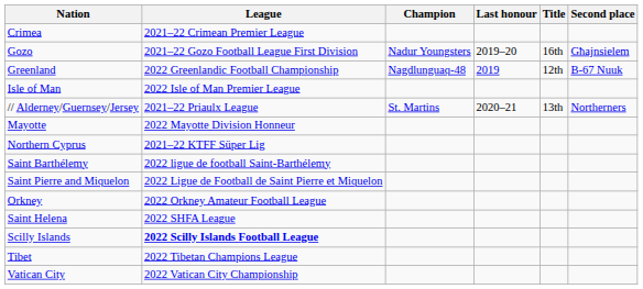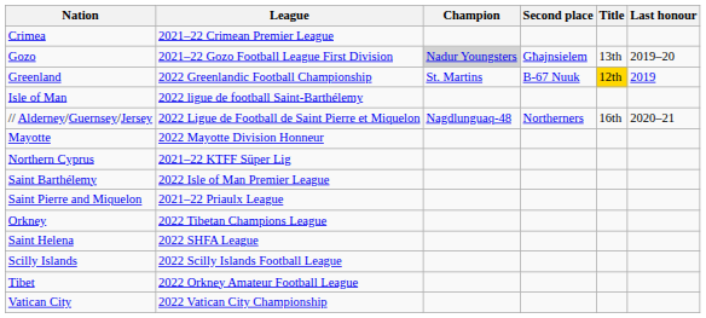columns swapped: Second place <-> Last honour
Gozo | Champion: no background -> lightgrey background
Gozo | Title: 16th -> 13th
Greenland | Champion: Nagdlunguaq-48 -> St. Martins
Greenland | Title: no background -> gold background
Isle of Man | League: 2022 Isle of Man Premier League -> 2022 ligue de football Saint-Barthélemy
// Alderney/Guernsey/Jersey | League: 2021–22 Priaulx League -> 2022 Ligue de Football de Saint Pierre et Miquelon
// Alderney/Guernsey/Jersey | Champion: St. Martins -> Nagdlunguaq-48
// Alderney/Guernsey/Jersey | Title: 13th -> 16th
Saint Barthélemy | League: 2022 ligue de football Saint-Barthélemy -> 2022 Isle of Man Premier League
Saint Pierre and Miquelon | League: 2022 Ligue de Football de Saint Pierre et Miquelon -> 2021–22 Priaulx League
Orkney | League: 2022 Orkney Amateur Football League -> 2022 Tibetan Champions League
Scilly Islands | League: bold -> normal
Tibet | League: 2022 Tibetan Champions League -> 2022 Orkney Amateur Football League
